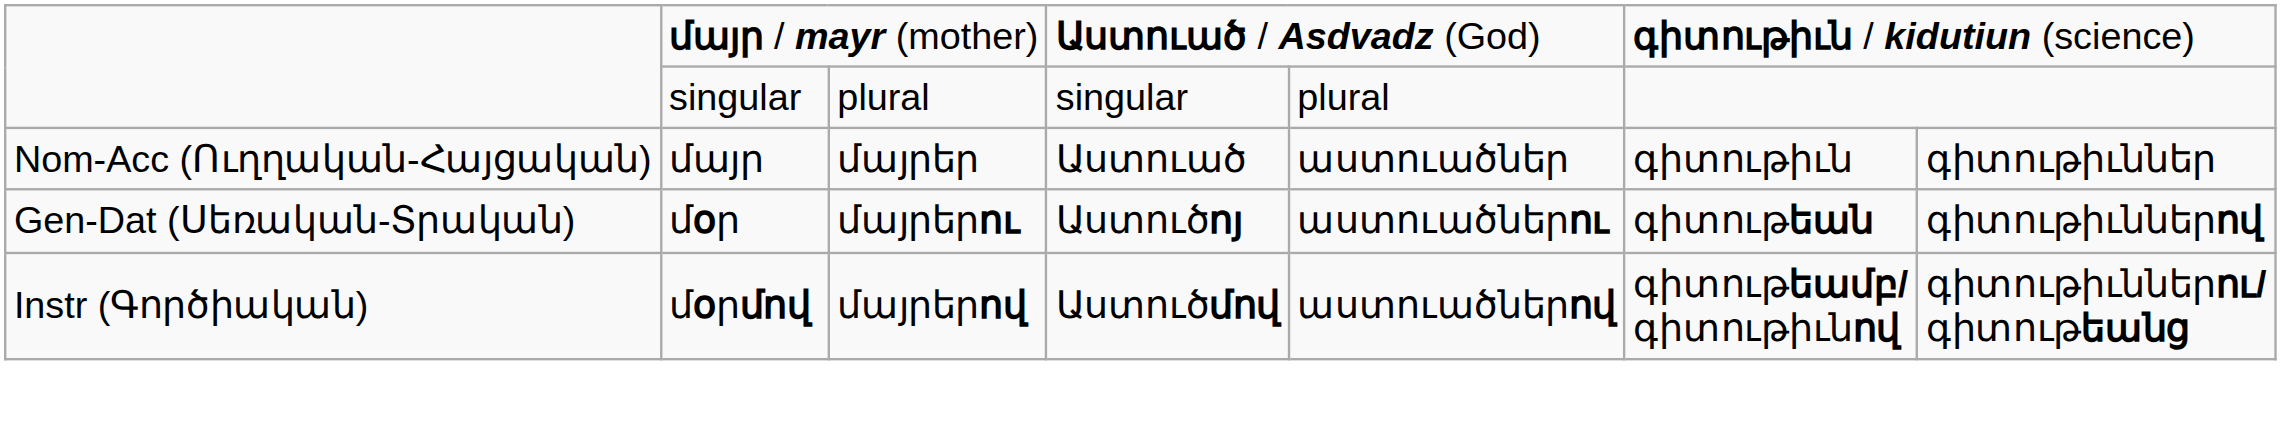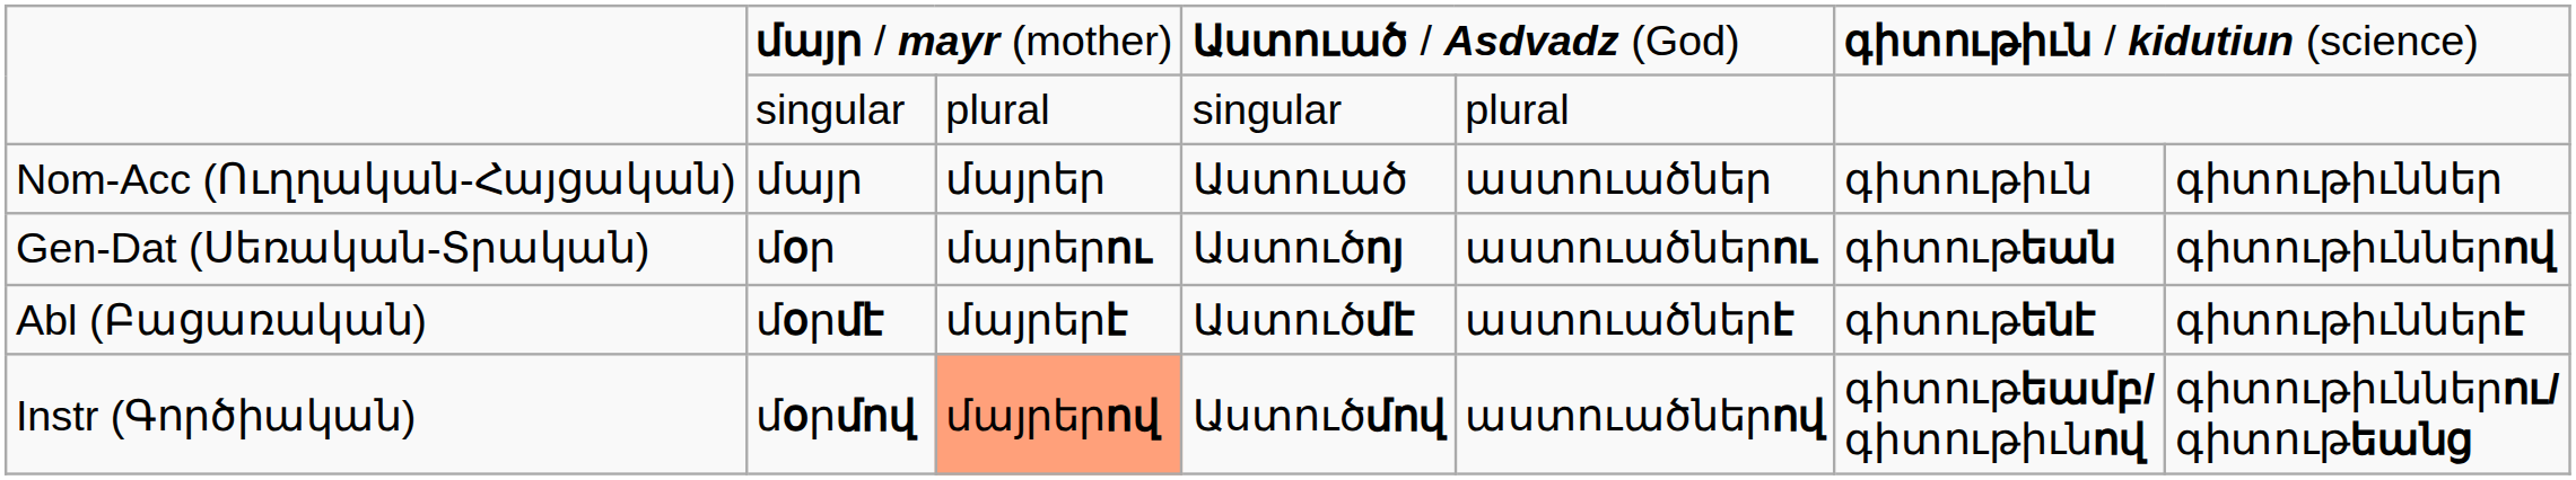+ row: Abl (Բացառական) | մօրմէ | մայրերէ | Աստուծմէ | աստուածներէ | գիտութենէ | գիտութիւններէ
Instr (Գործիական) | column 3: no background -> lightsalmon background
